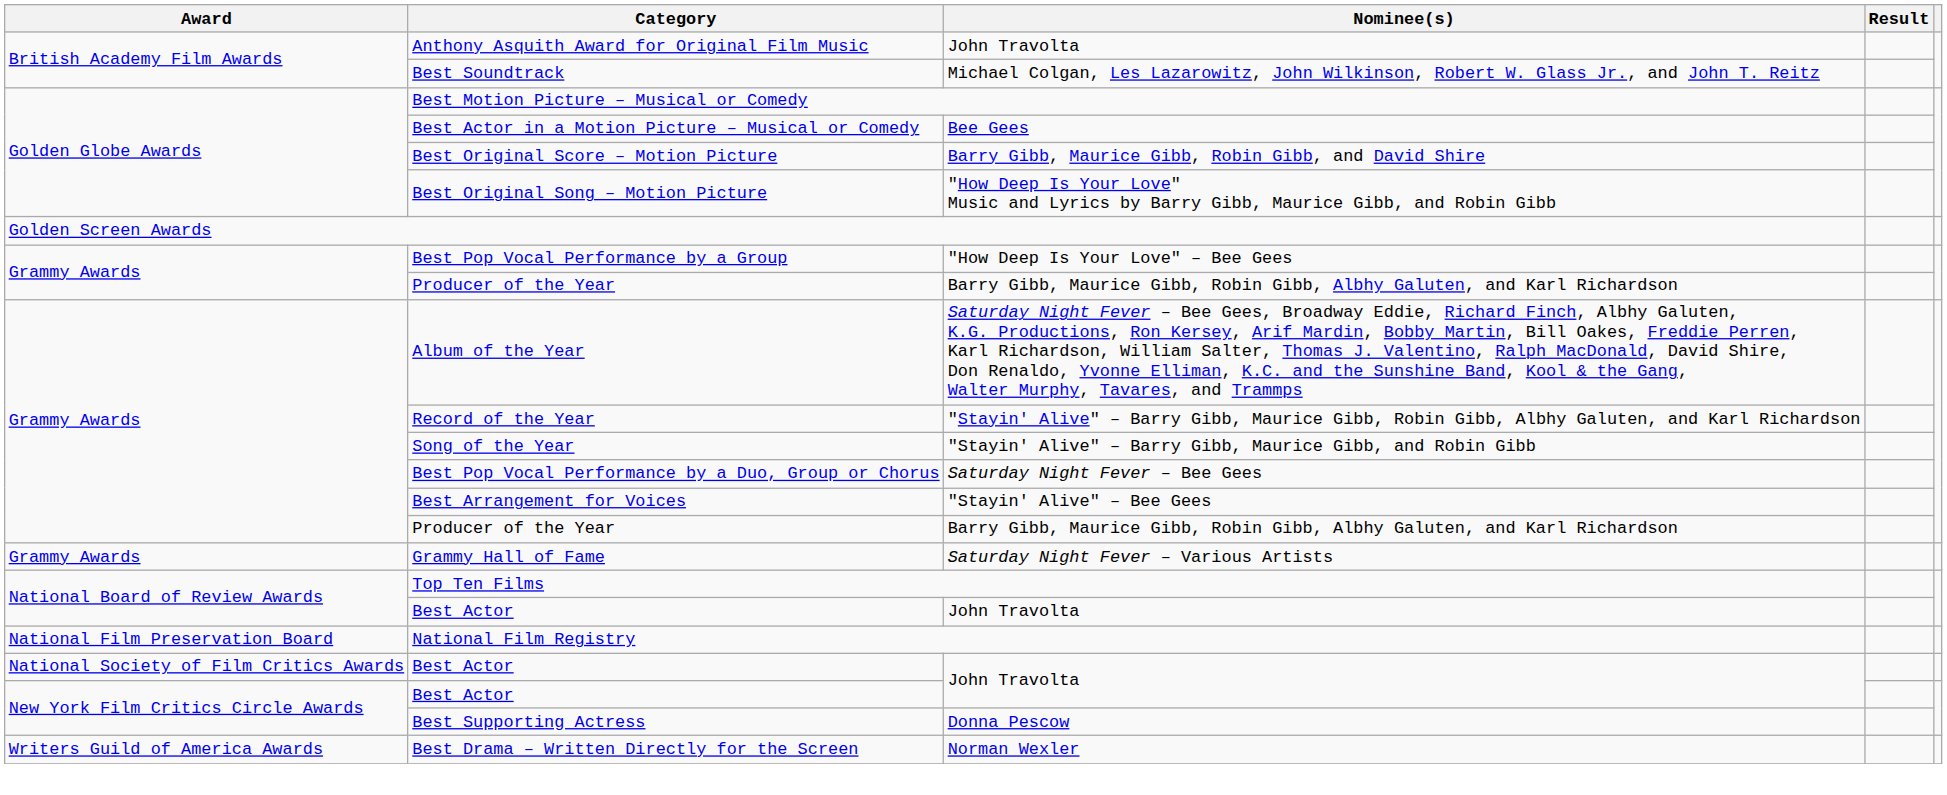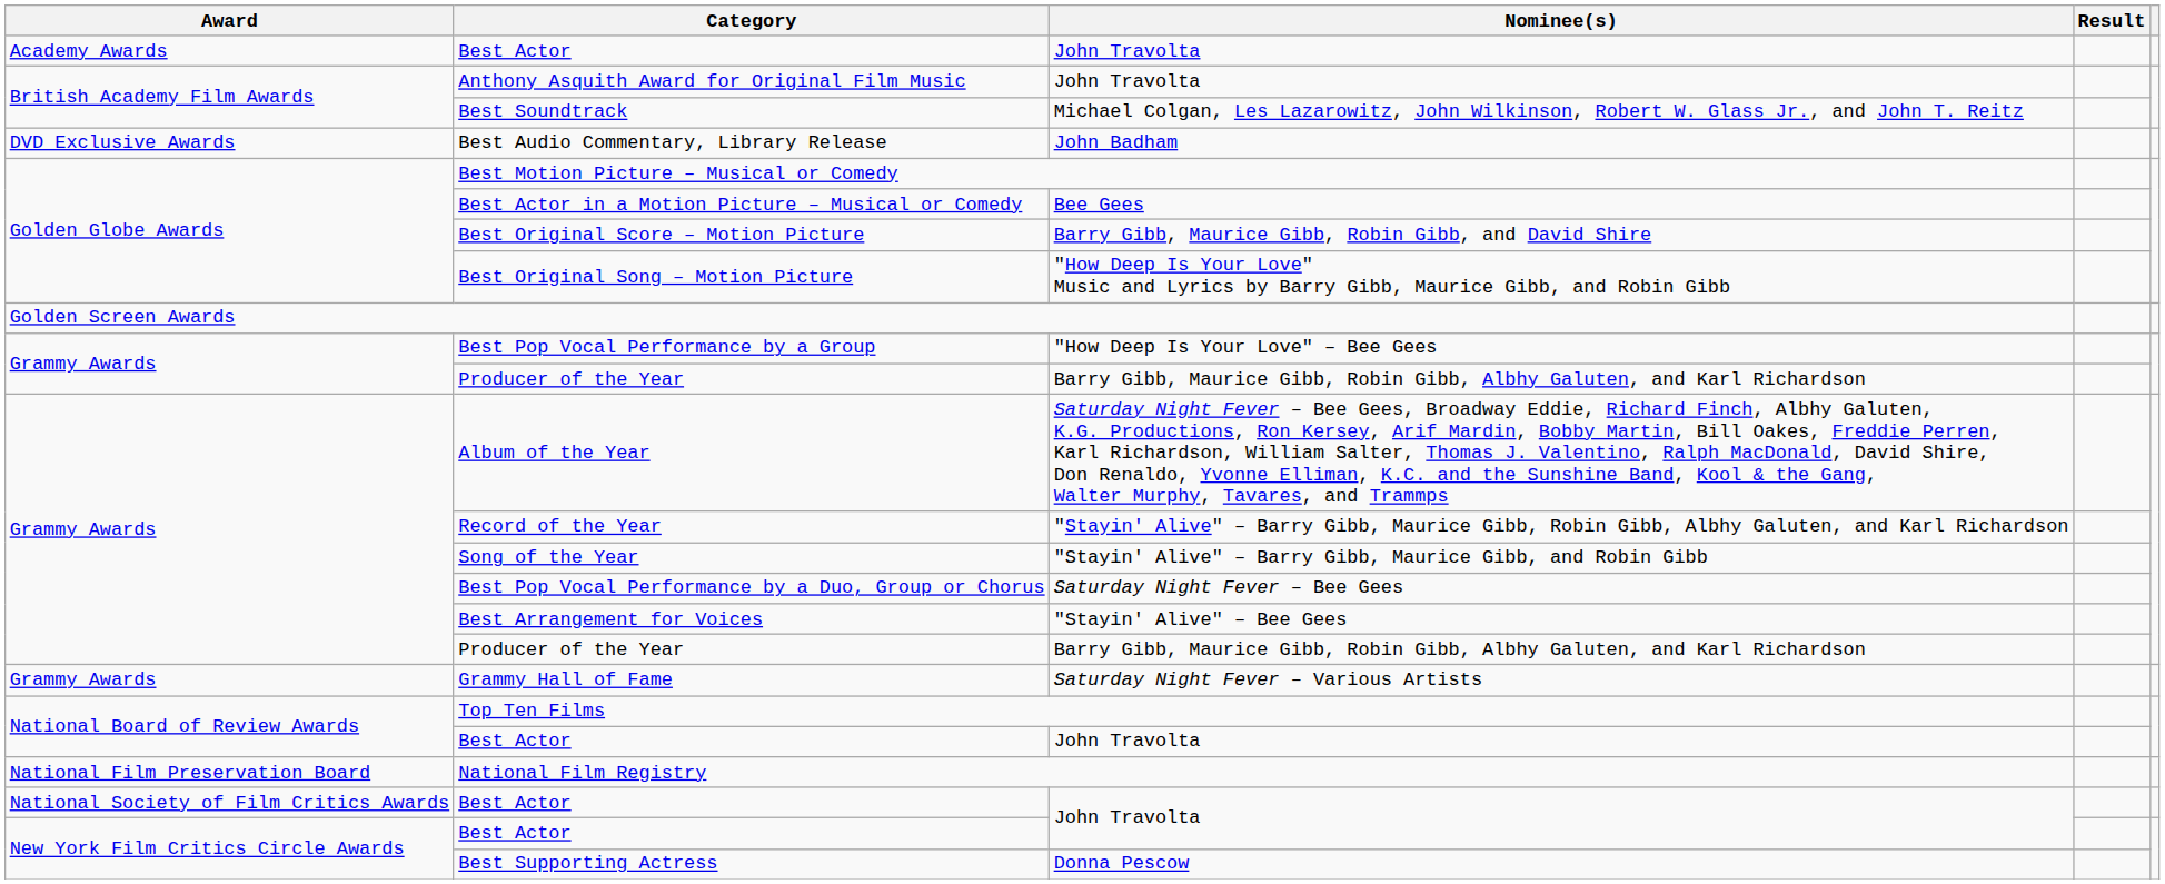+ row: Academy Awards | Best Actor | John Travolta
+ row: DVD Exclusive Awards | Best Audio Commentary, Library Release | John Badham
- row: Writers Guild of America Awards | Best Drama – Written Directly for the Screen | Norman Wexler
